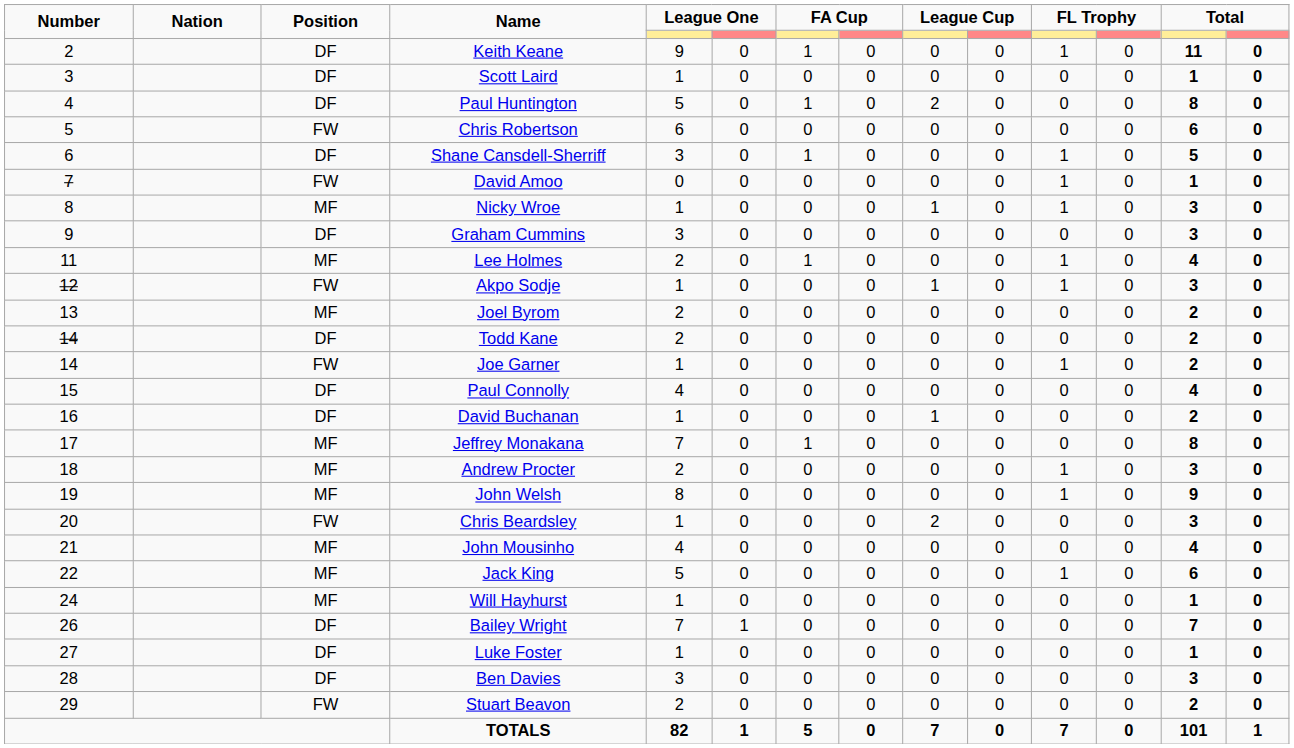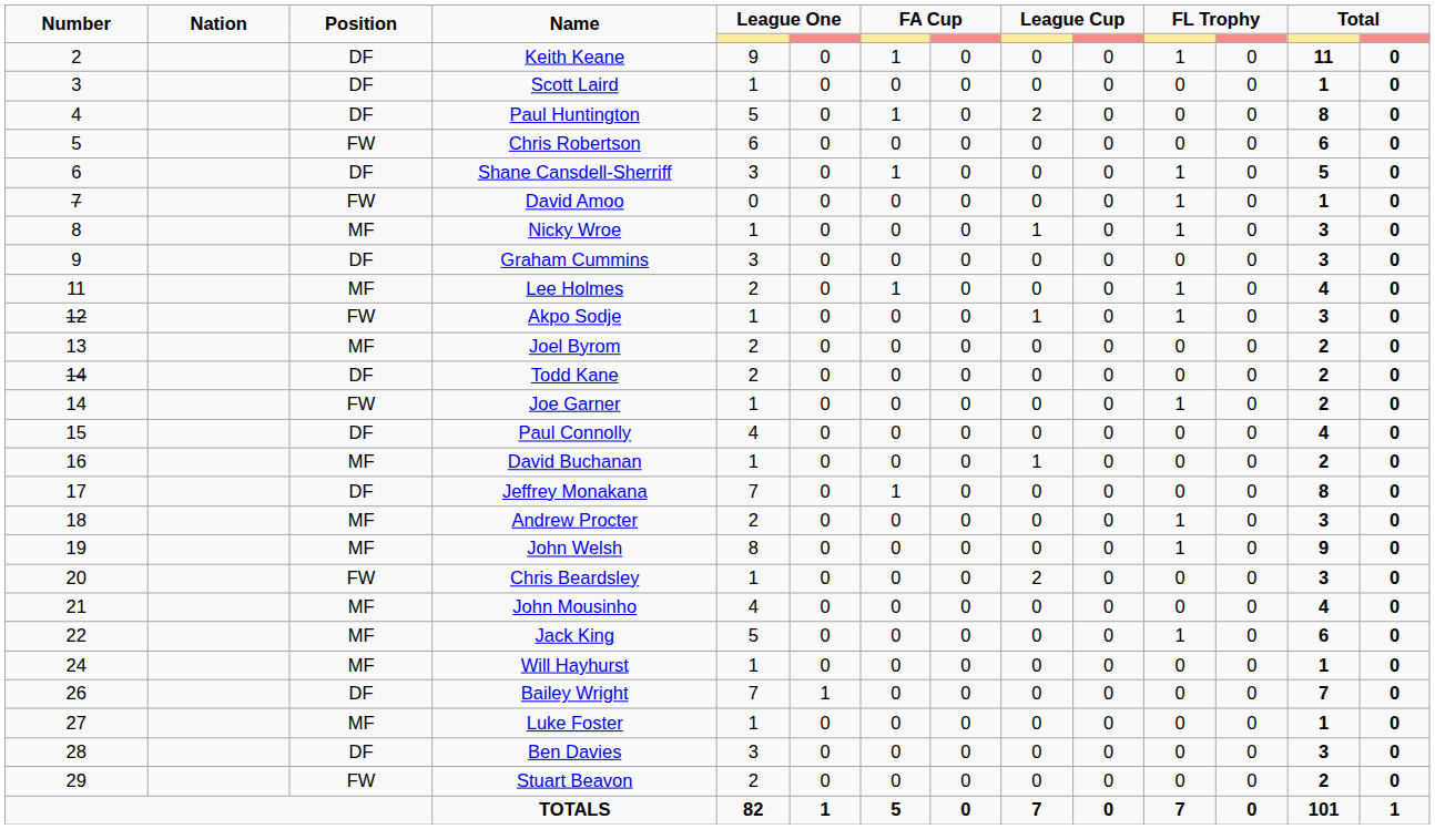David Buchanan | Position: DF -> MF
Jeffrey Monakana | Position: MF -> DF
Luke Foster | Position: DF -> MF
